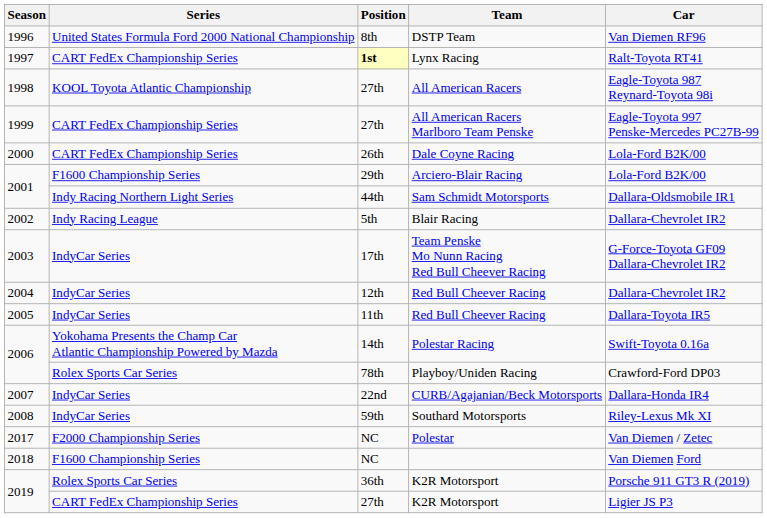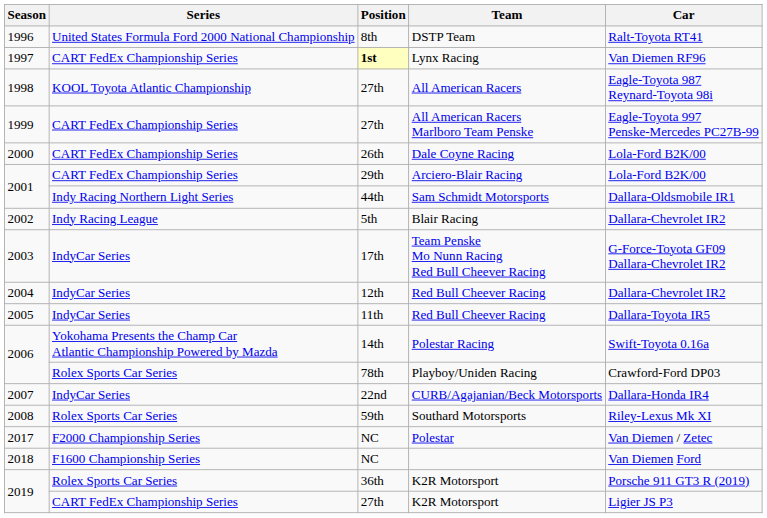DSTP Team | Car: Van Diemen RF96 -> Ralt-Toyota RT41
Lynx Racing | Car: Ralt-Toyota RT41 -> Van Diemen RF96
Arciero-Blair Racing | Series: F1600 Championship Series -> CART FedEx Championship Series
Southard Motorsports | Series: IndyCar Series -> Rolex Sports Car Series
